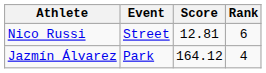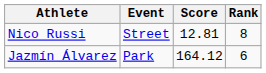Nico Russi | Rank: 6 -> 8
Jazmín Álvarez | Rank: 4 -> 6
